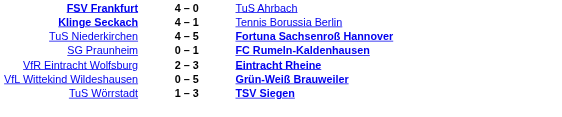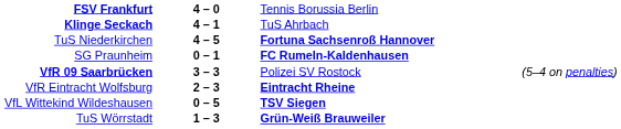FSV Frankfurt | column 3: TuS Ahrbach -> Tennis Borussia Berlin
Klinge Seckach | column 3: Tennis Borussia Berlin -> TuS Ahrbach
+ row: VfR 09 Saarbrücken | 3 – 3 | Polizei SV Rostock | (5–4 on penalties)
VfL Wittekind Wildeshausen | column 3: Grün-Weiß Brauweiler -> TSV Siegen
TuS Wörrstadt | column 3: TSV Siegen -> Grün-Weiß Brauweiler
